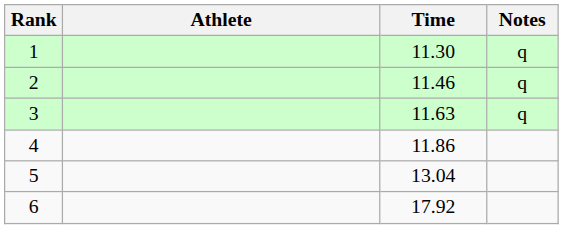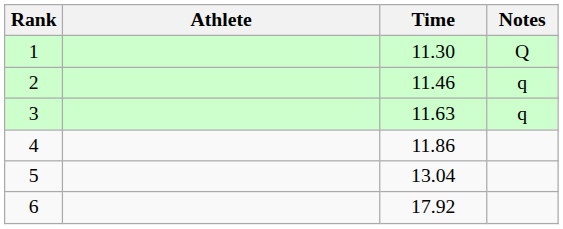1 | Notes: q -> Q
